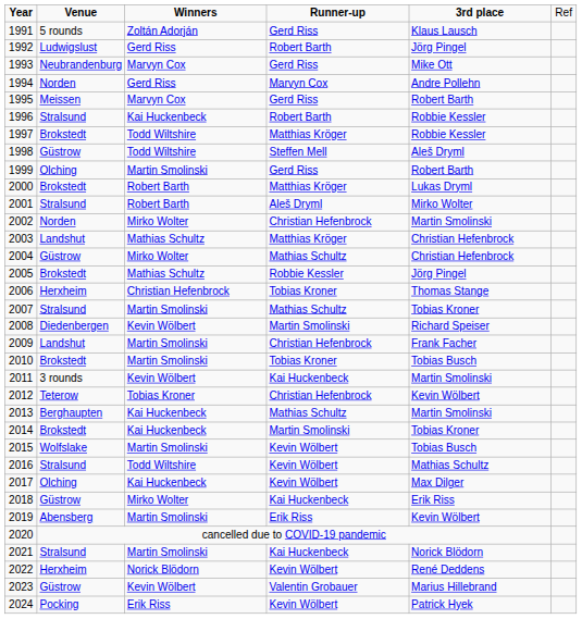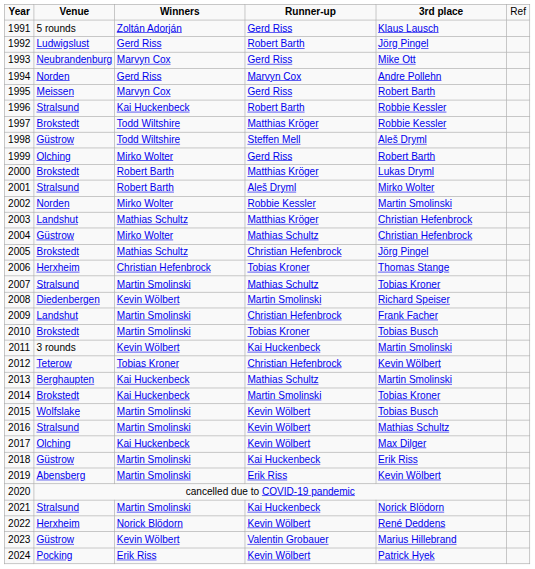1999 | column 3: Martin Smolinski -> Mirko Wolter
2002 | column 4: Christian Hefenbrock -> Robbie Kessler
2005 | column 4: Robbie Kessler -> Christian Hefenbrock
2016 | column 3: Todd Wiltshire -> Martin Smolinski
2018 | column 3: Mirko Wolter -> Martin Smolinski
